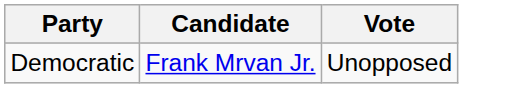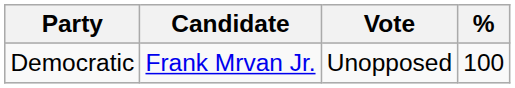+ column: % | 100
